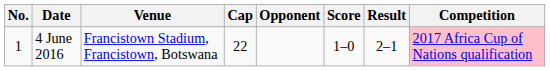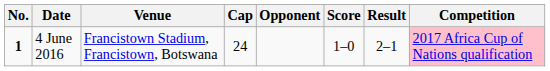4 June 2016 | No.: normal -> bold
4 June 2016 | Cap: 22 -> 24
